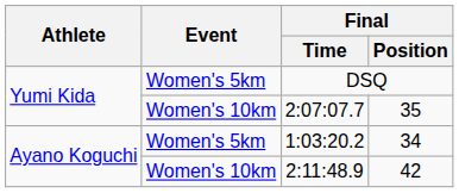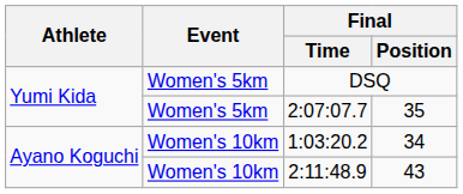2:07:07.7 | Event: Women's 10km -> Women's 5km
1:03:20.2 | Event: Women's 5km -> Women's 10km
2:11:48.9 | Final / Position: 42 -> 43
